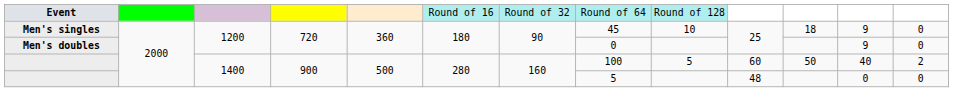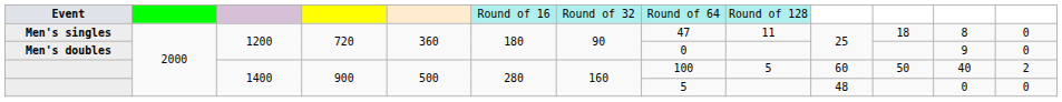Men's singles | column 8: 45 -> 47
Men's singles | column 9: 10 -> 11
Men's singles | column 12: 9 -> 8
